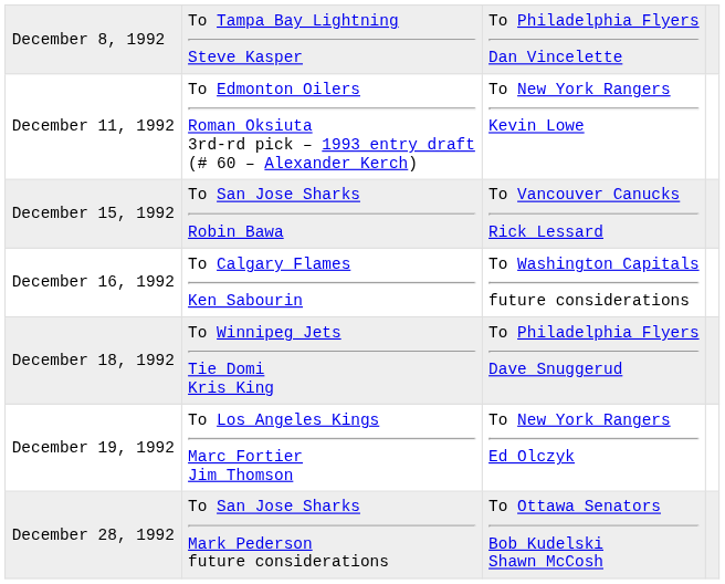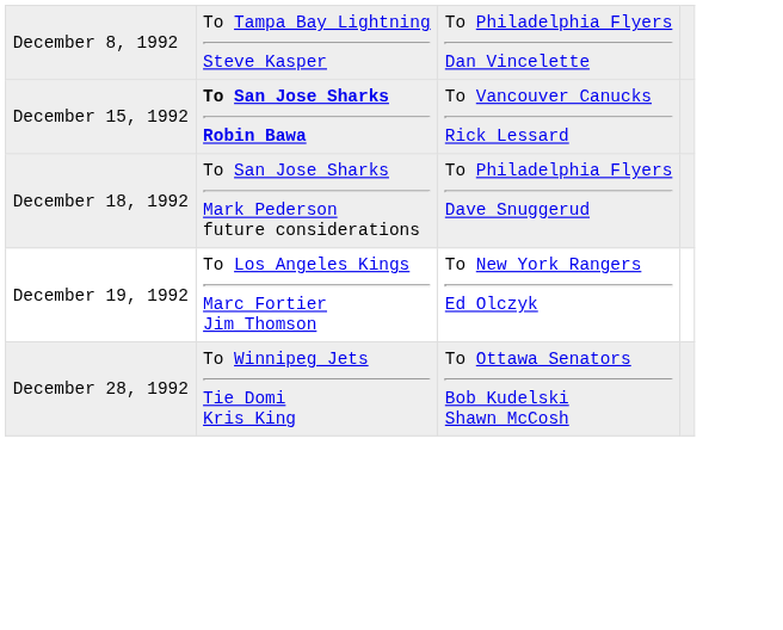- row: December 11, 1992 | To Edmonton Oilers Roman Oksiuta 3rd-rd pick – 1993 entry draft (# 60 – Alexander Kerch) | To New York Rangers Kevin Lowe
December 15, 1992 | column 2: normal -> bold
- row: December 16, 1992 | To Calgary Flames Ken Sabourin | To Washington Capitals future considerations
December 18, 1992 | column 2: To Winnipeg Jets Tie Domi Kris King -> To San Jose Sharks Mark Pederson future considerations
December 28, 1992 | column 2: To San Jose Sharks Mark Pederson future considerations -> To Winnipeg Jets Tie Domi Kris King
